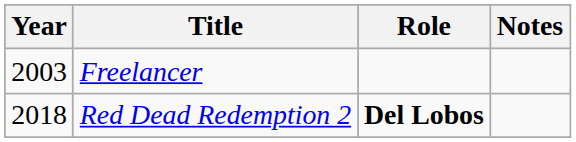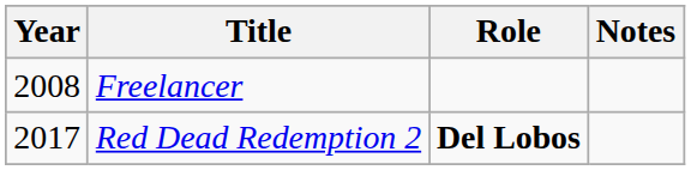Freelancer | Year: 2003 -> 2008
Red Dead Redemption 2 | Year: 2018 -> 2017
